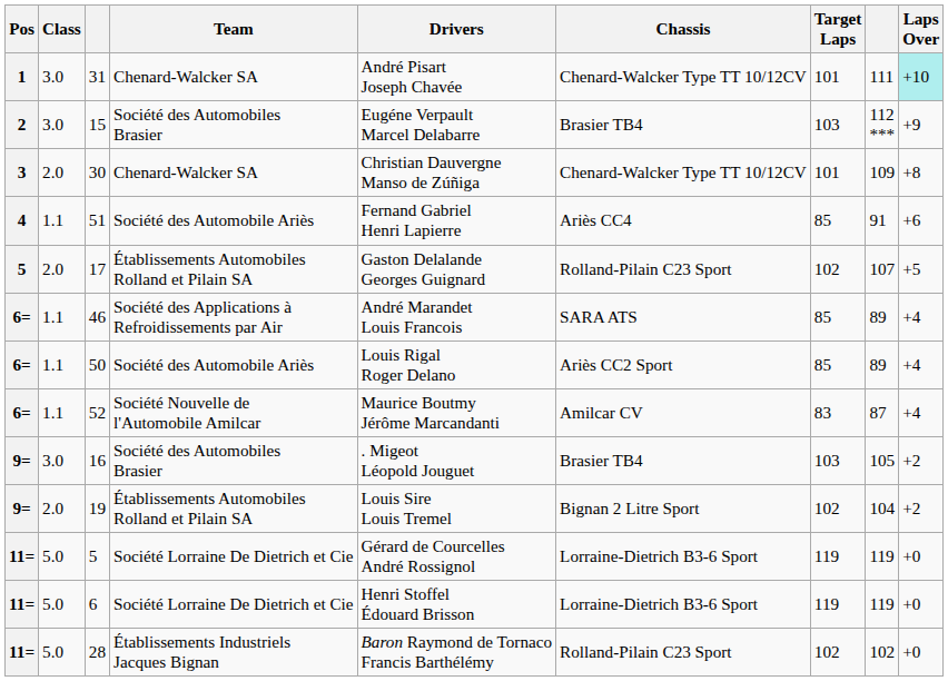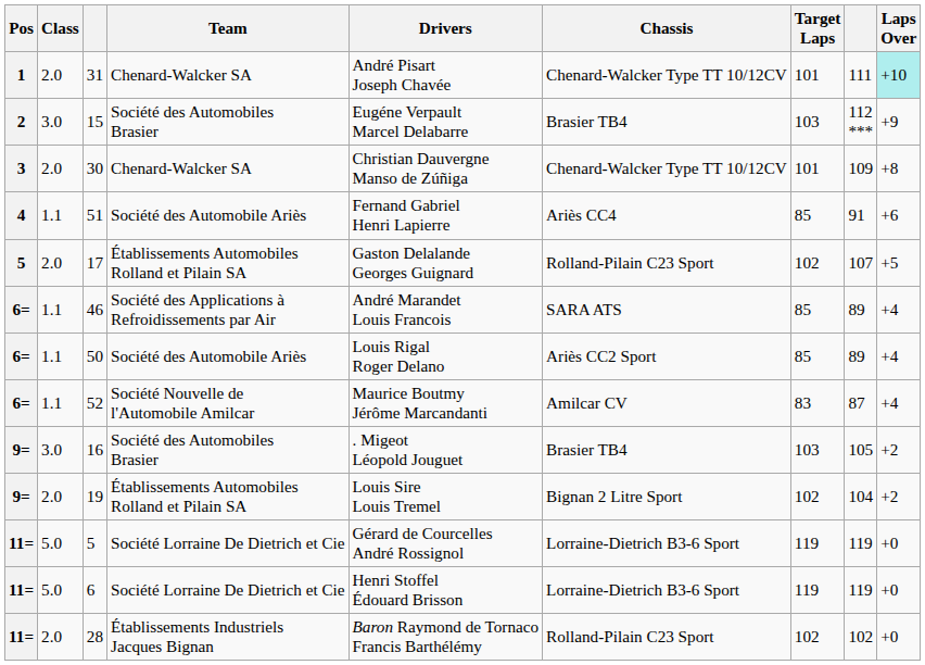31 | Class: 3.0 -> 2.0
28 | Class: 5.0 -> 2.0
